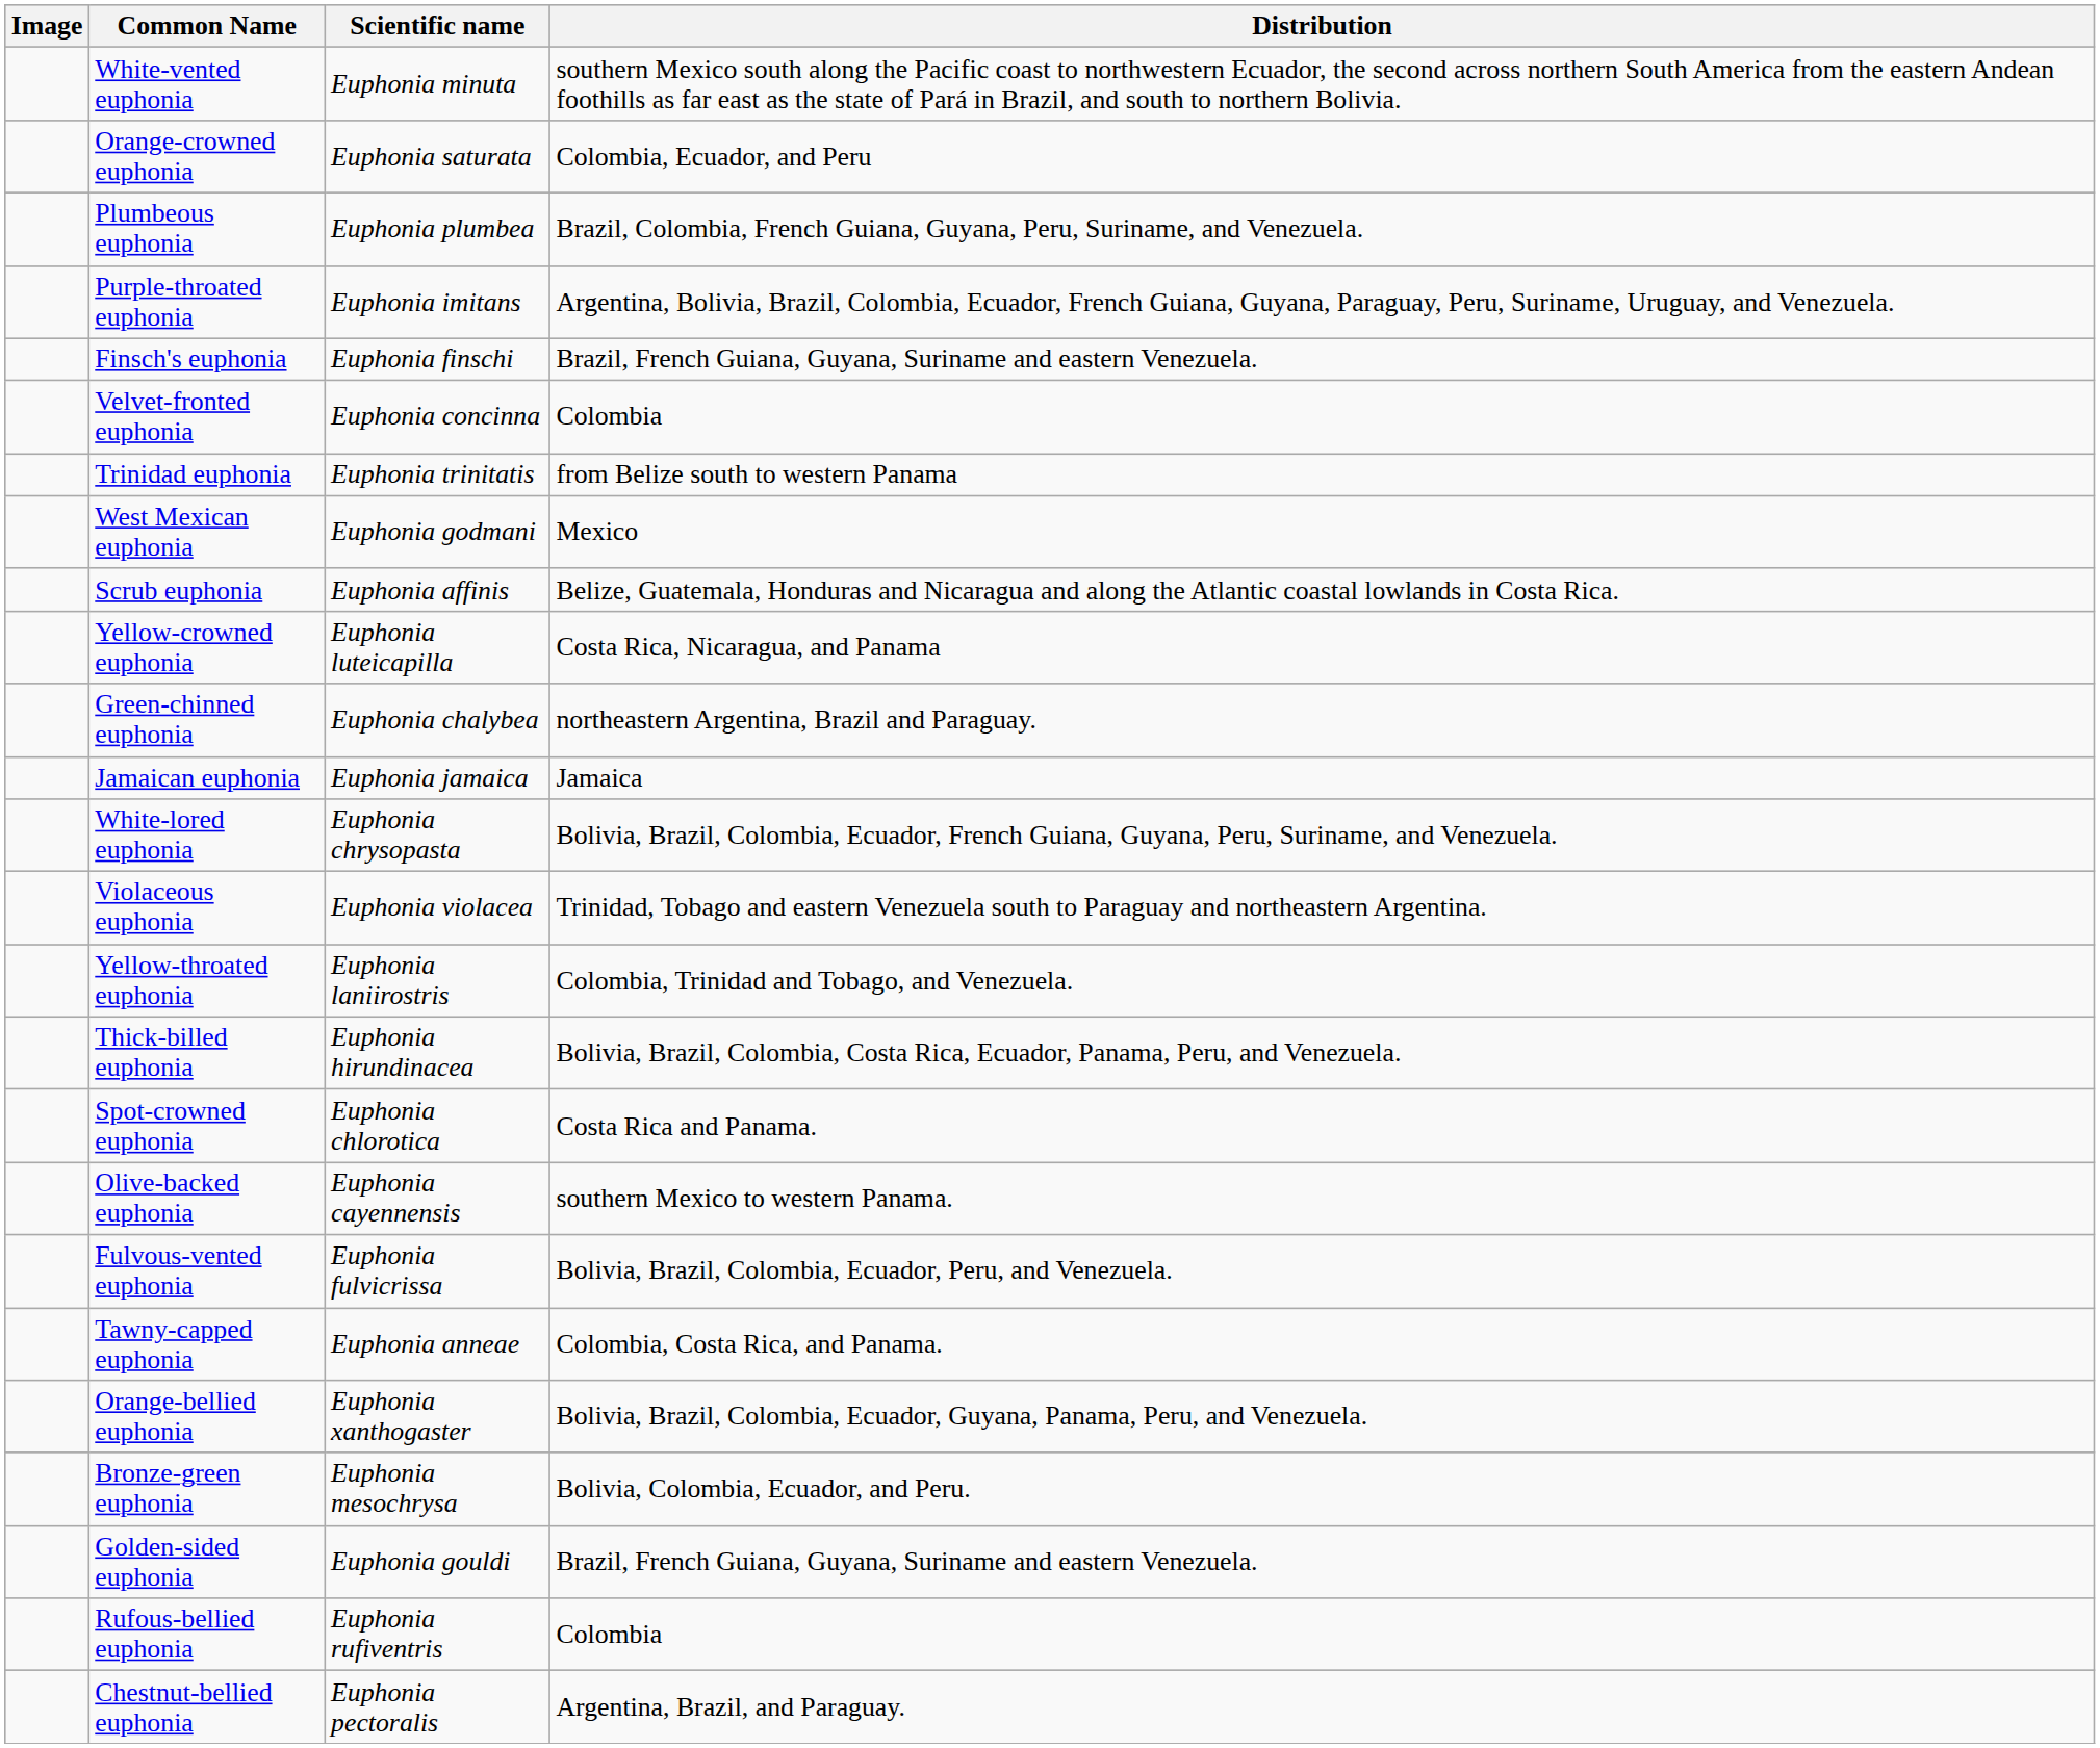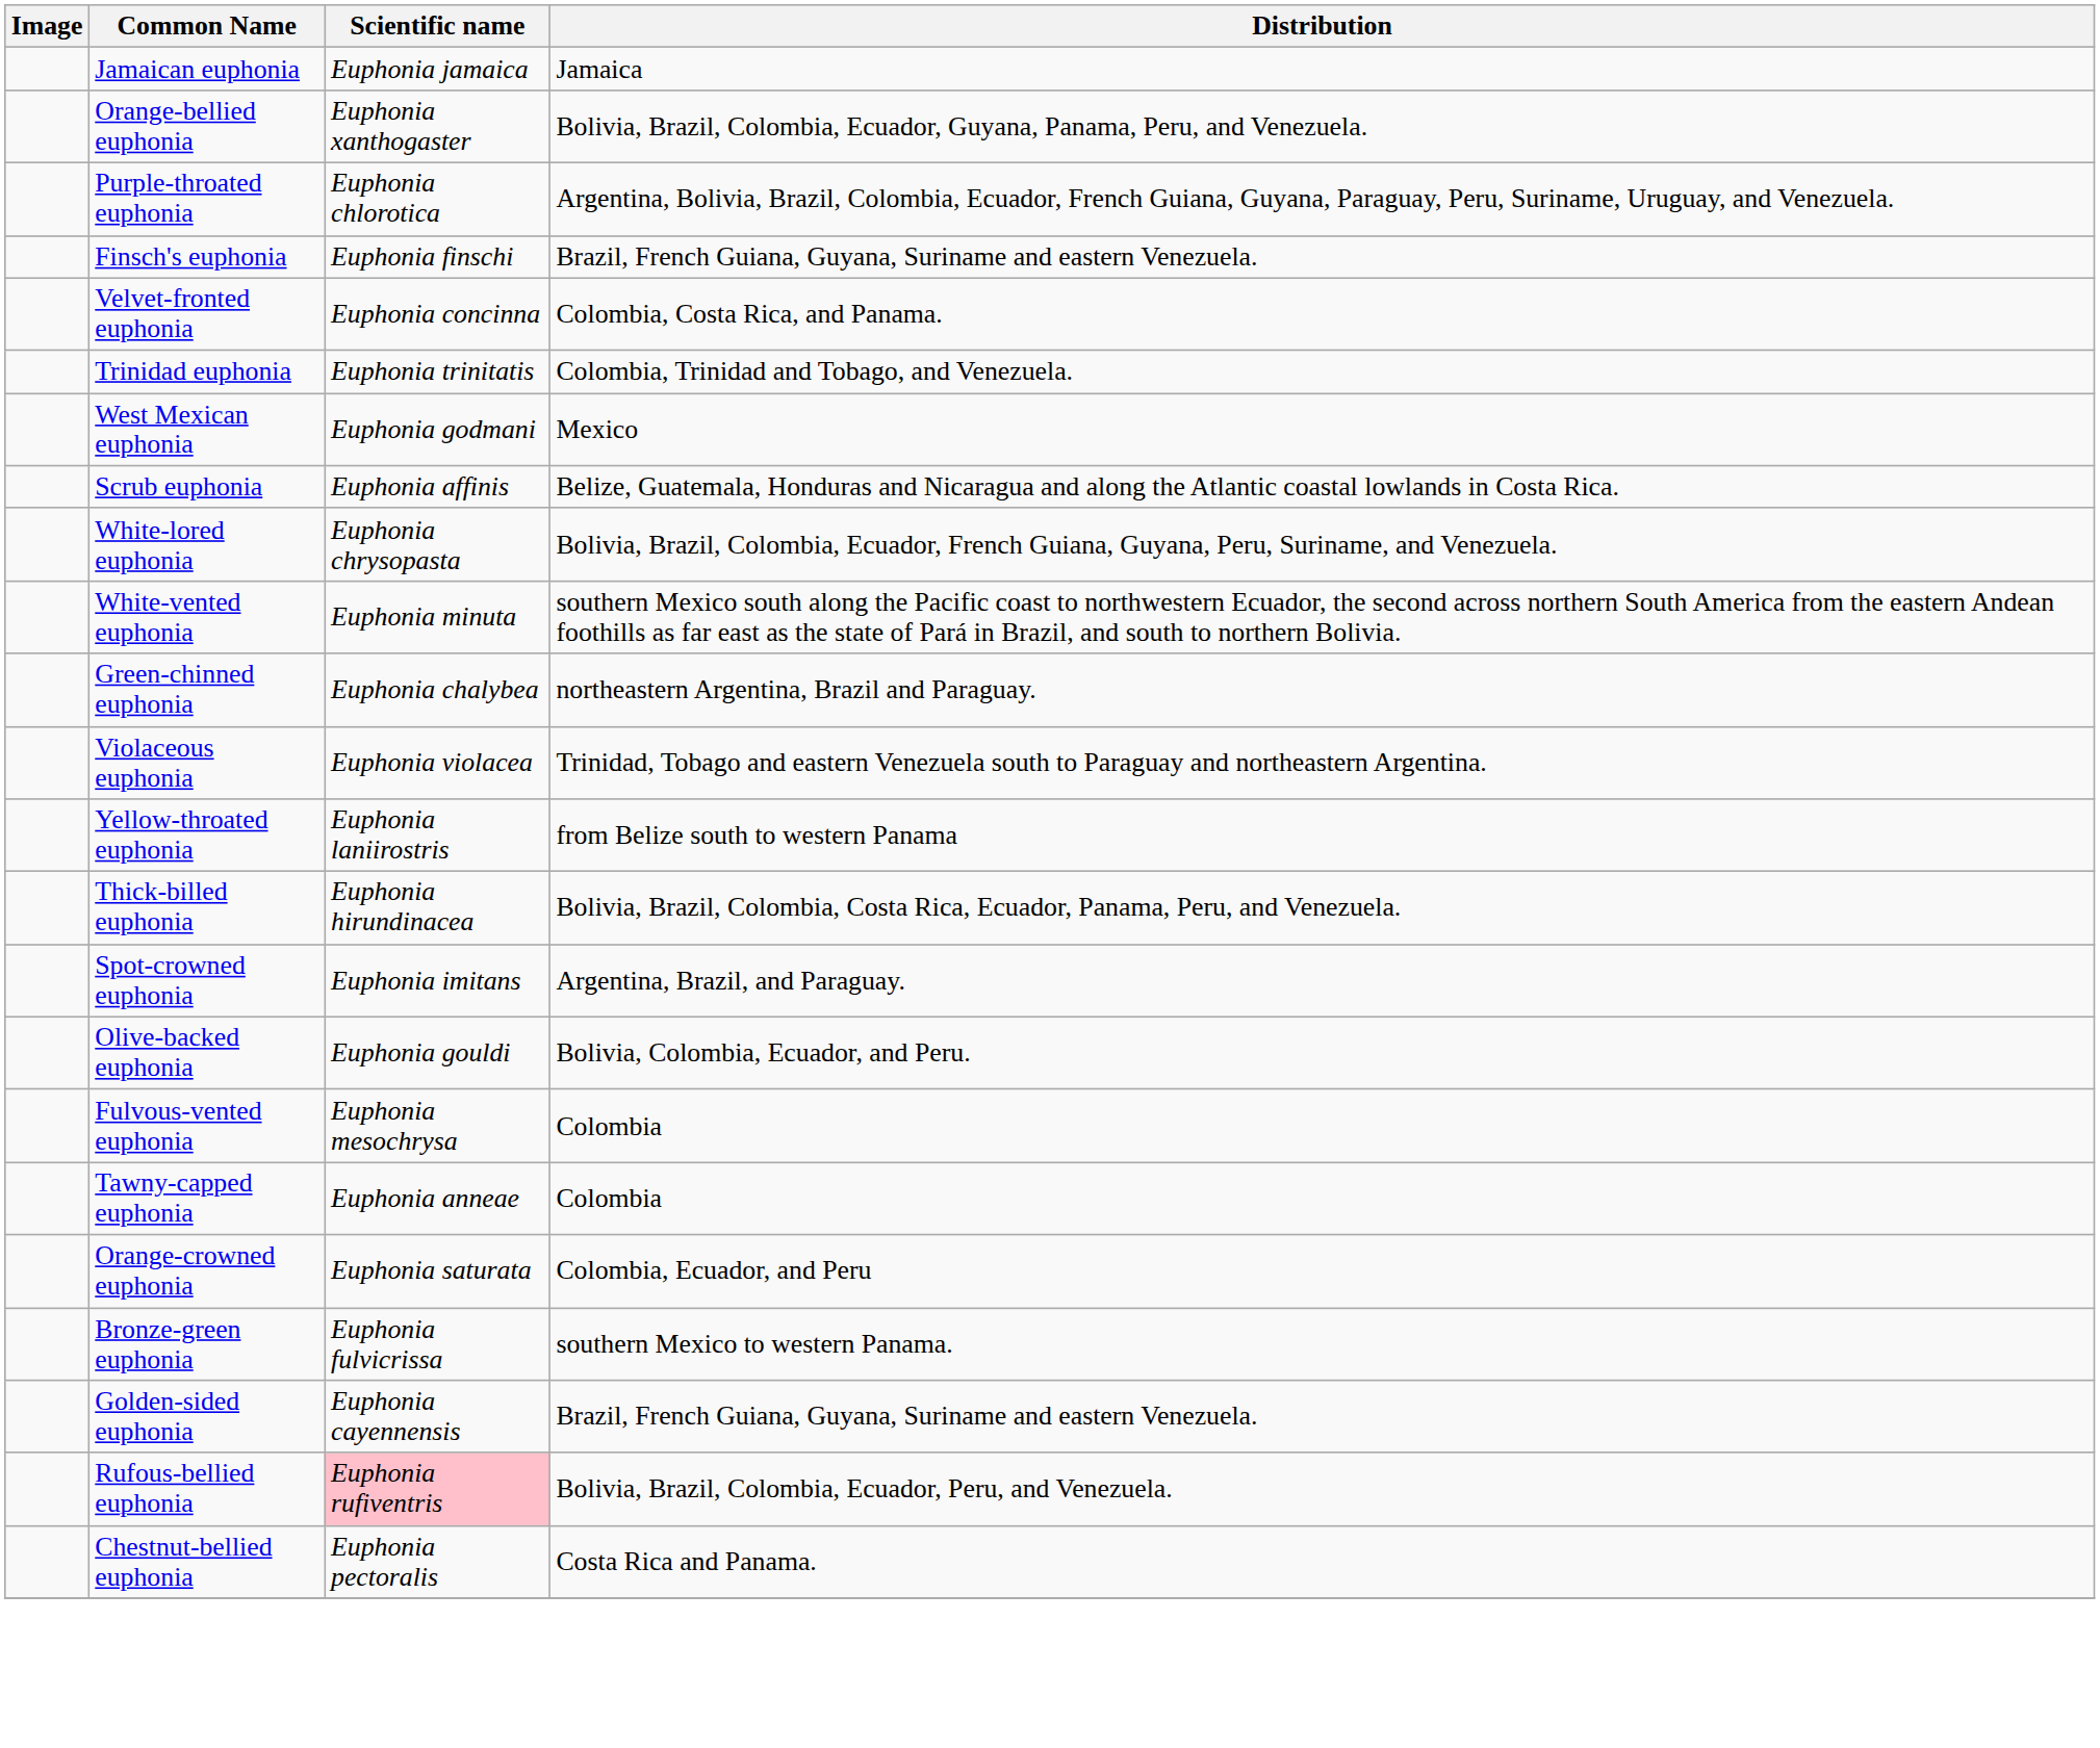rows swapped: Jamaican euphonia <-> White-vented euphonia
rows swapped: Orange-crowned euphonia <-> Orange-bellied euphonia
- row: Plumbeous euphonia | Euphonia plumbea | Brazil, Colombia, French Guiana, Guyana, Peru, Suriname, and Venezuela.
Purple-throated euphonia | Scientific name: Euphonia imitans -> Euphonia chlorotica
Velvet-fronted euphonia | Distribution: Colombia -> Colombia, Costa Rica, and Panama.
Trinidad euphonia | Distribution: from Belize south to western Panama -> Colombia, Trinidad and Tobago, and Venezuela.
- row: Yellow-crowned euphonia | Euphonia luteicapilla | Costa Rica, Nicaragua, and Panama
rows swapped: White-lored euphonia <-> Green-chinned euphonia
Yellow-throated euphonia | Distribution: Colombia, Trinidad and Tobago, and Venezuela. -> from Belize south to western Panama
Spot-crowned euphonia | Scientific name: Euphonia chlorotica -> Euphonia imitans
Spot-crowned euphonia | Distribution: Costa Rica and Panama. -> Argentina, Brazil, and Paraguay.
Olive-backed euphonia | Scientific name: Euphonia cayennensis -> Euphonia gouldi
Olive-backed euphonia | Distribution: southern Mexico to western Panama. -> Bolivia, Colombia, Ecuador, and Peru.
Fulvous-vented euphonia | Scientific name: Euphonia fulvicrissa -> Euphonia mesochrysa
Fulvous-vented euphonia | Distribution: Bolivia, Brazil, Colombia, Ecuador, Peru, and Venezuela. -> Colombia
Tawny-capped euphonia | Distribution: Colombia, Costa Rica, and Panama. -> Colombia
Bronze-green euphonia | Scientific name: Euphonia mesochrysa -> Euphonia fulvicrissa
Bronze-green euphonia | Distribution: Bolivia, Colombia, Ecuador, and Peru. -> southern Mexico to western Panama.
Golden-sided euphonia | Scientific name: Euphonia gouldi -> Euphonia cayennensis
Rufous-bellied euphonia | Scientific name: no background -> pink background
Rufous-bellied euphonia | Distribution: Colombia -> Bolivia, Brazil, Colombia, Ecuador, Peru, and Venezuela.
Chestnut-bellied euphonia | Distribution: Argentina, Brazil, and Paraguay. -> Costa Rica and Panama.
